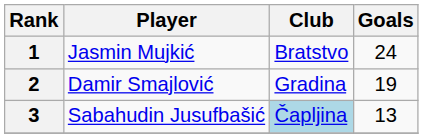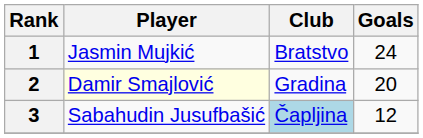2 | Player: no background -> lightyellow background
2 | Goals: 19 -> 20
3 | Goals: 13 -> 12
